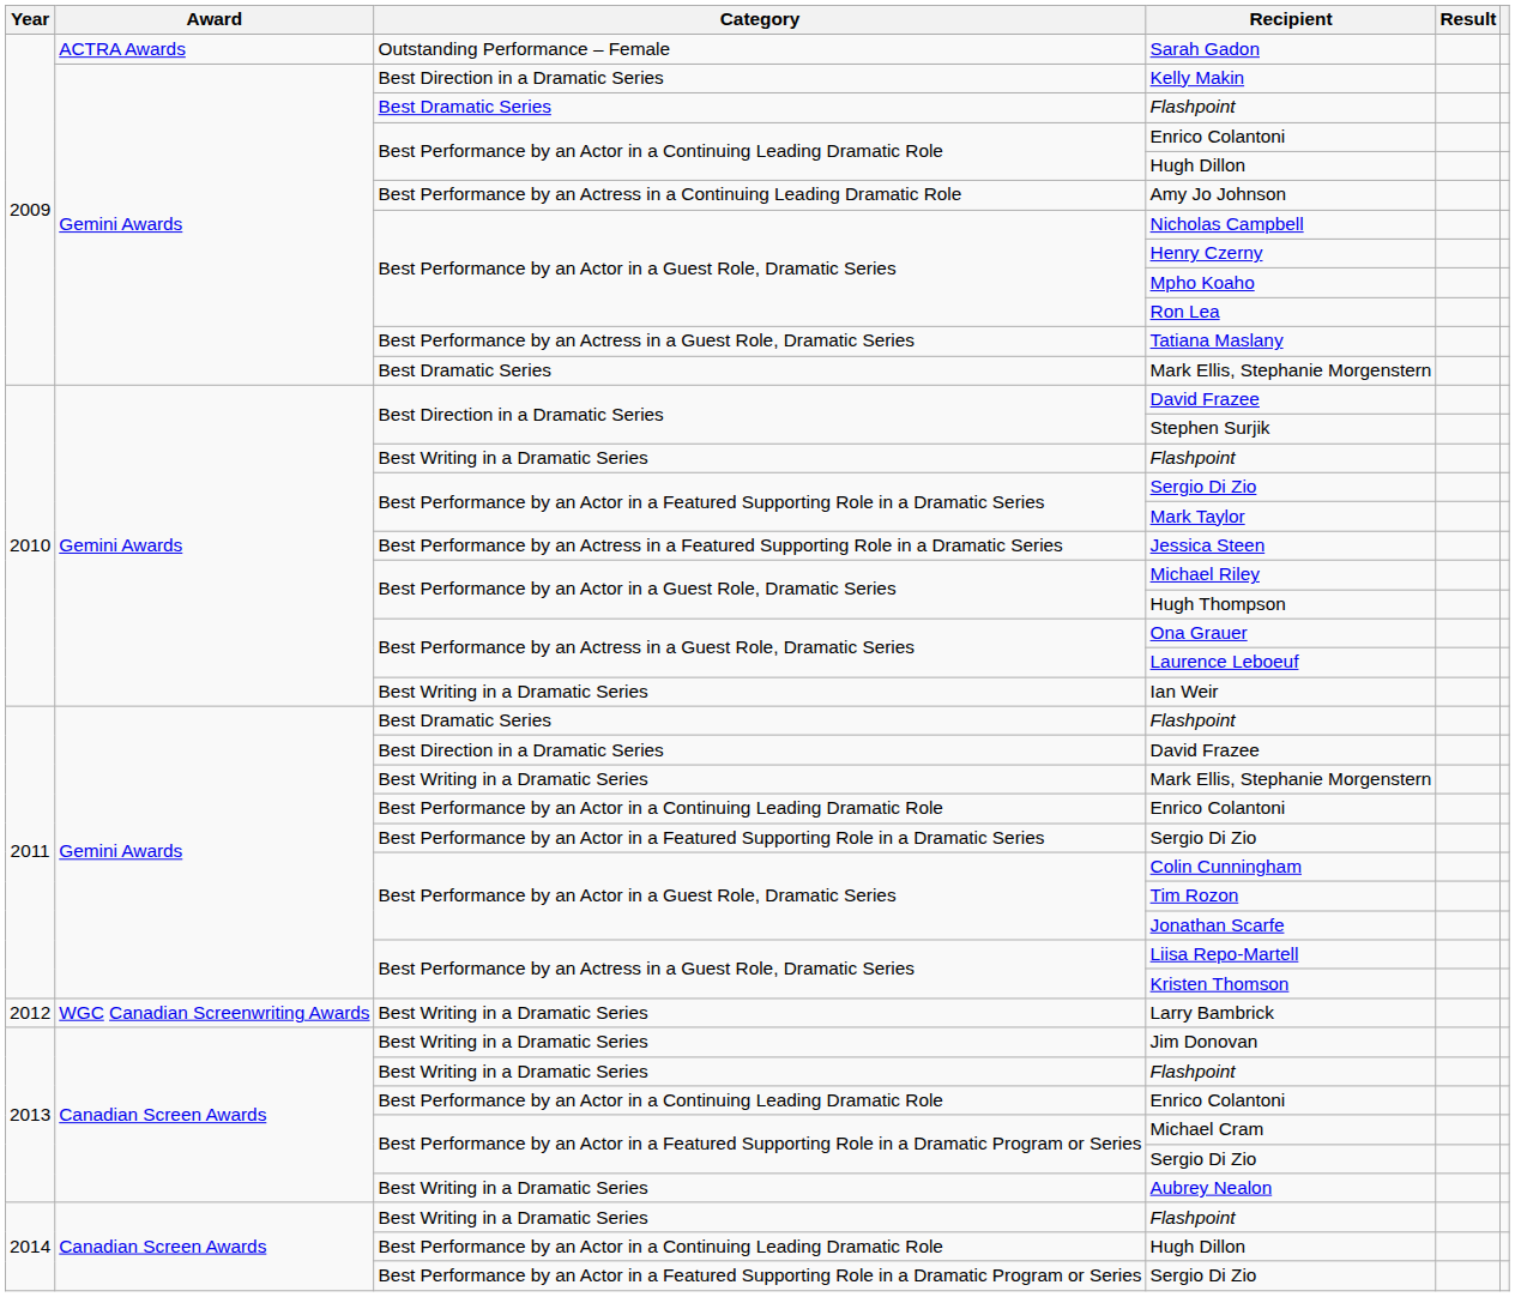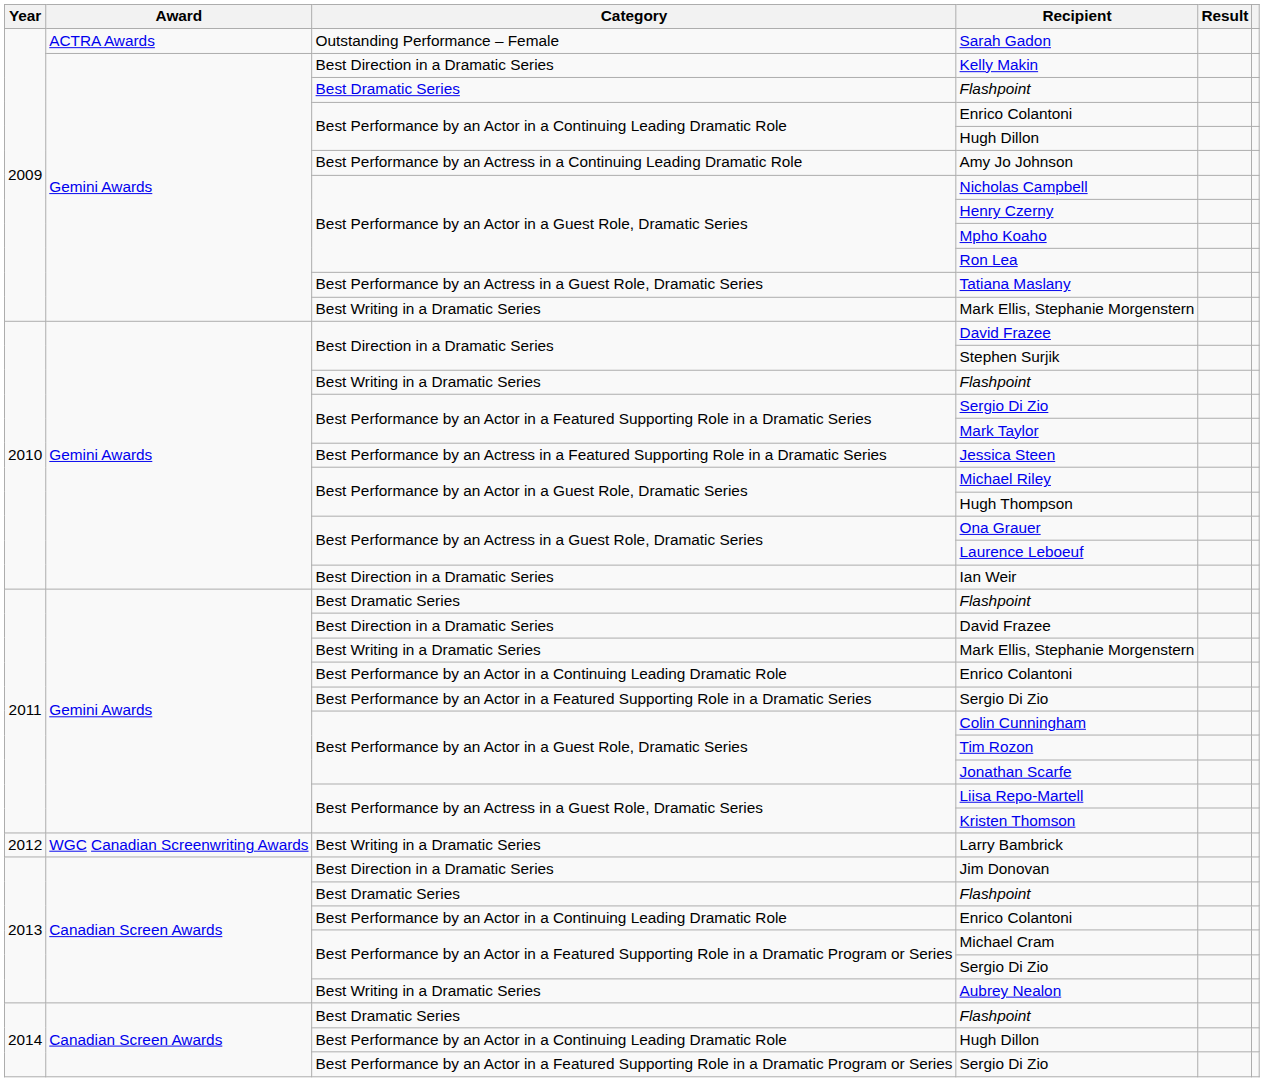2009 / Mark Ellis, Stephanie Morgenstern | Category: Best Dramatic Series -> Best Writing in a Dramatic Series
Ian Weir | Category: Best Writing in a Dramatic Series -> Best Direction in a Dramatic Series
Jim Donovan | Category: Best Writing in a Dramatic Series -> Best Direction in a Dramatic Series
2013 / Flashpoint | Category: Best Writing in a Dramatic Series -> Best Dramatic Series
2014 / Flashpoint | Category: Best Writing in a Dramatic Series -> Best Dramatic Series
